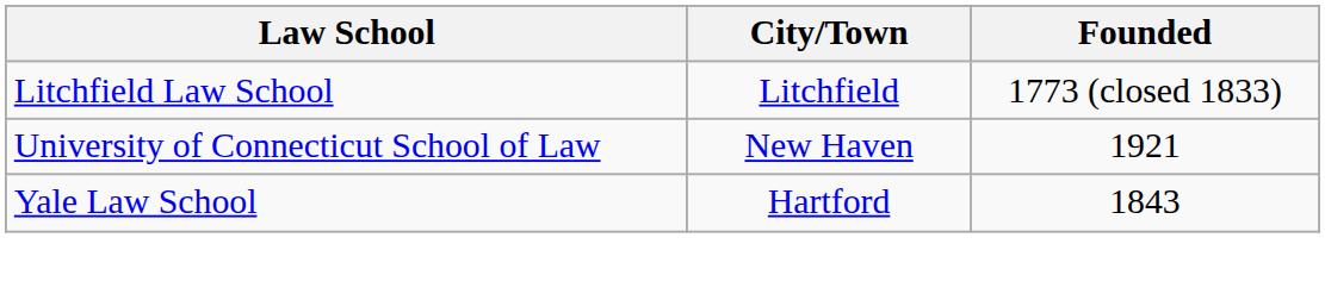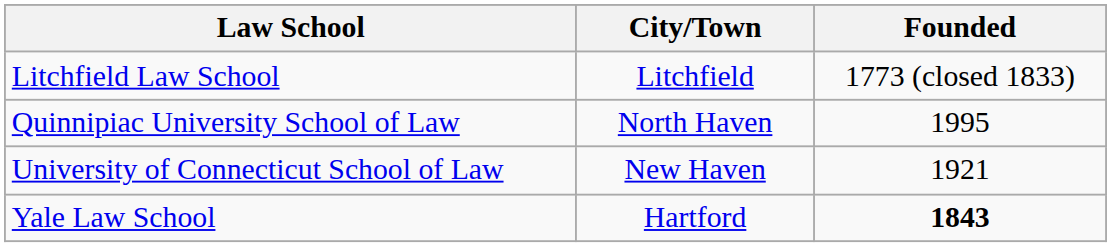+ row: Quinnipiac University School of Law | North Haven | 1995
Yale Law School | Founded: normal -> bold
